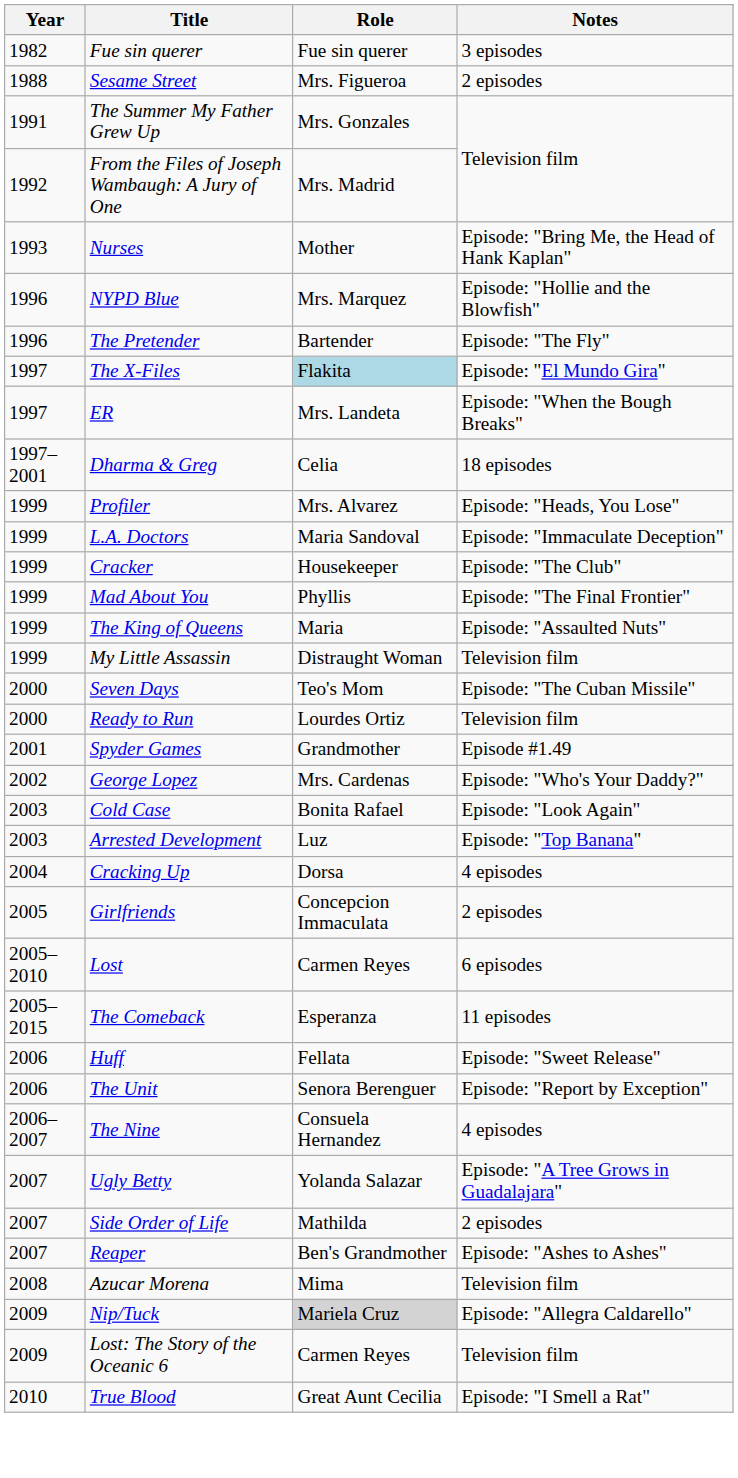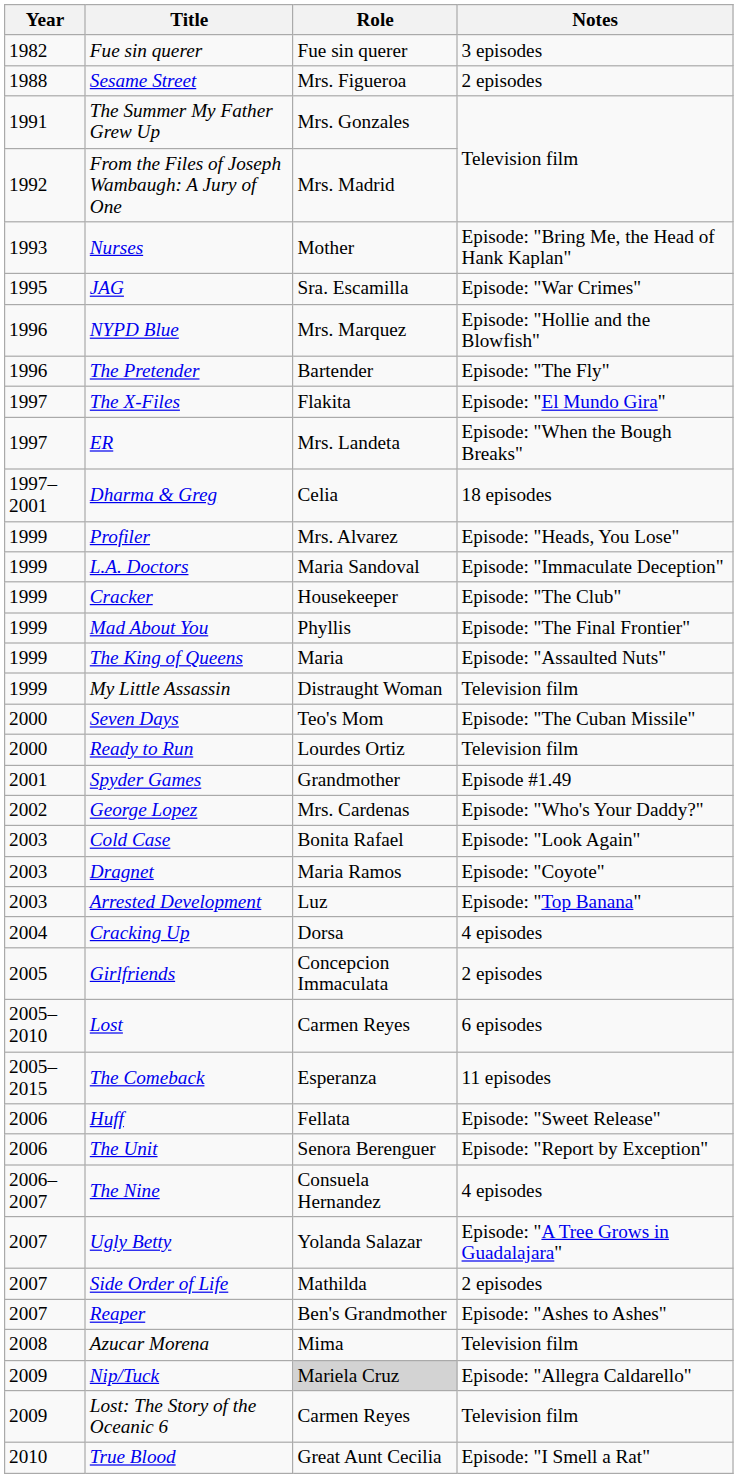+ row: 1995 | JAG | Sra. Escamilla | Episode: "War Crimes"
The X-Files | Role: lightblue background -> no background
+ row: 2003 | Dragnet | Maria Ramos | Episode: "Coyote"
